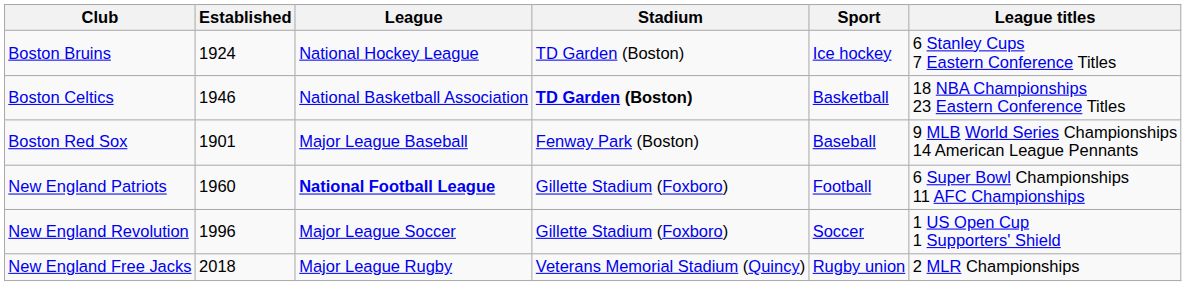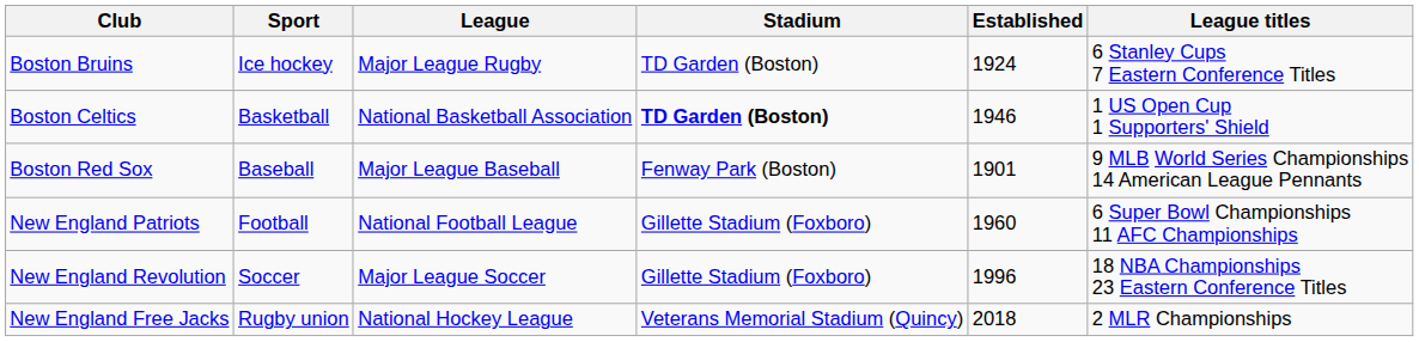columns swapped: Sport <-> Established
Boston Bruins | League: National Hockey League -> Major League Rugby
Boston Celtics | League titles: 18 NBA Championships 23 Eastern Conference Titles -> 1 US Open Cup 1 Supporters' Shield
New England Patriots | League: bold -> normal
New England Revolution | League titles: 1 US Open Cup 1 Supporters' Shield -> 18 NBA Championships 23 Eastern Conference Titles
New England Free Jacks | League: Major League Rugby -> National Hockey League
